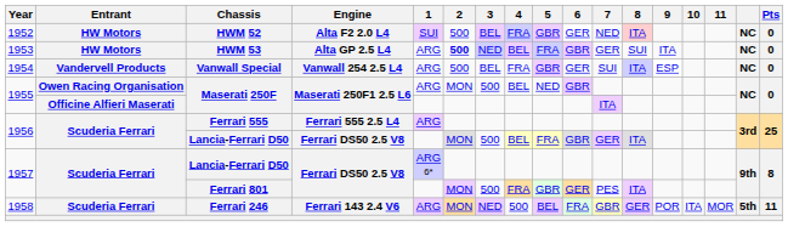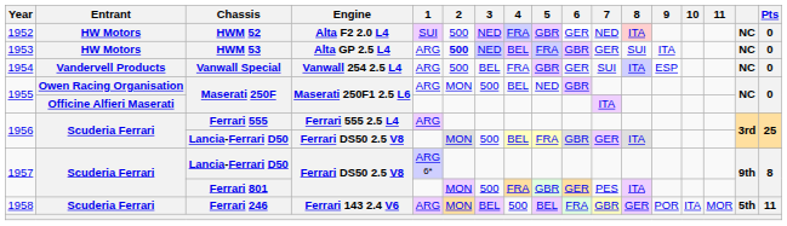HWM 52 | 3: BEL -> NED
Ferrari 246 | 3: NED -> BEL
